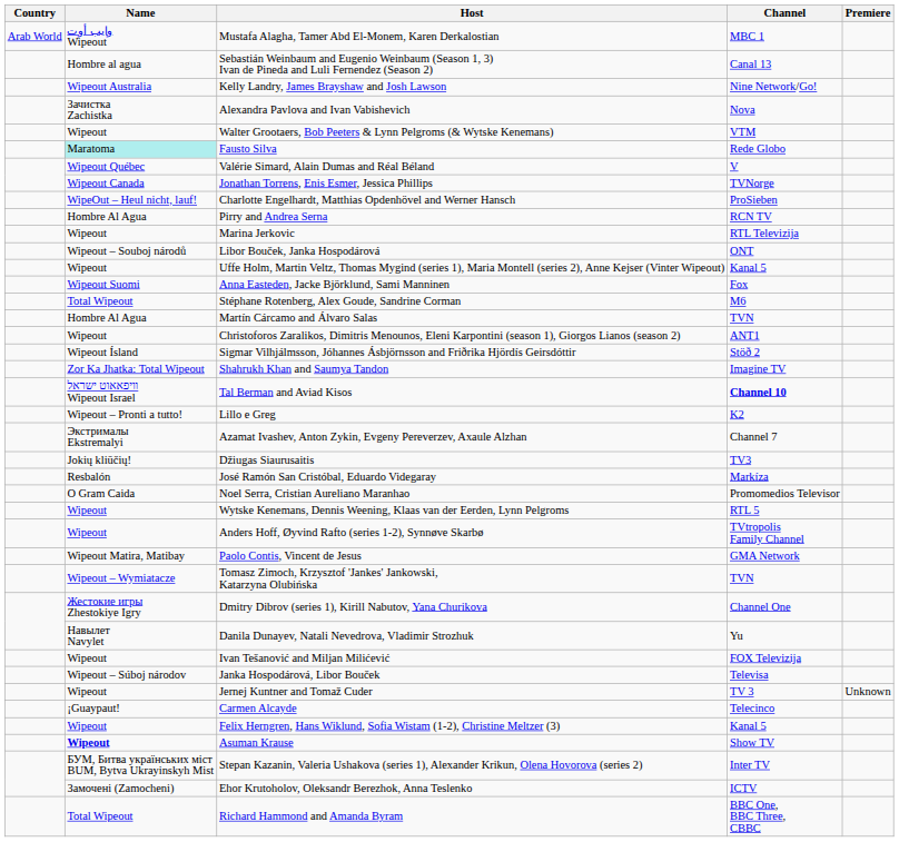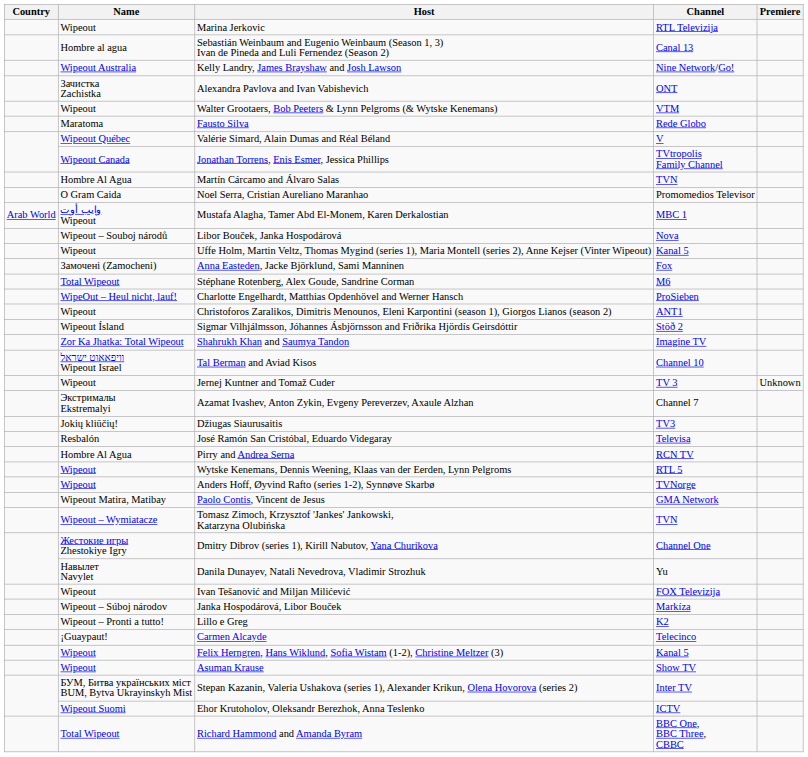rows swapped: Mustafa Alagha, Tamer Abd El-Monem, Karen Derkalostian <-> Marina Jerkovic
Alexandra Pavlova and Ivan Vabishevich | Channel: Nova -> ONT
Fausto Silva | Name: paleturquoise background -> no background
Jonathan Torrens, Enis Esmer, Jessica Phillips | Channel: TVNorge -> TVtropolis Family Channel
rows swapped: Martín Cárcamo and Álvaro Salas <-> Charlotte Engelhardt, Matthias Opdenhövel and Werner Hansch
rows swapped: Pirry and Andrea Serna <-> Noel Serra, Cristian Aureliano Maranhao
Libor Bouček, Janka Hospodárová | Channel: ONT -> Nova
Anna Easteden, Jacke Björklund, Sami Manninen | Name: Wipeout Suomi -> Замочені (Zamocheni)
Tal Berman and Aviad Kisos | Channel: bold -> normal
rows swapped: Lillo e Greg <-> Jernej Kuntner and Tomaž Cuder
José Ramón San Cristóbal, Eduardo Videgaray | Channel: Markíza -> Televisa
Anders Hoff, Øyvind Rafto (series 1-2), Synnøve Skarbø | Channel: TVtropolis Family Channel -> TVNorge
Janka Hospodárová, Libor Bouček | Channel: Televisa -> Markíza
Asuman Krause | Name: bold -> normal
Ehor Krutoholov, Oleksandr Berezhok, Anna Teslenko | Name: Замочені (Zamocheni) -> Wipeout Suomi
